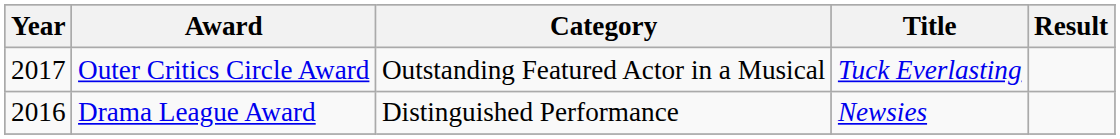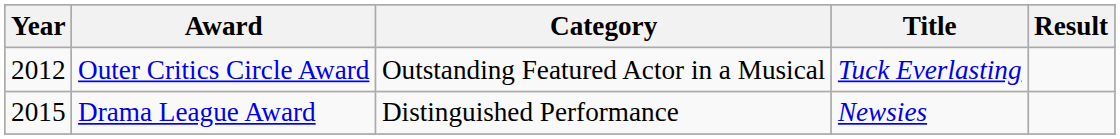Outer Critics Circle Award | Year: 2017 -> 2012
Drama League Award | Year: 2016 -> 2015
